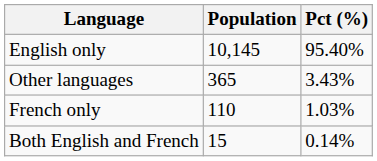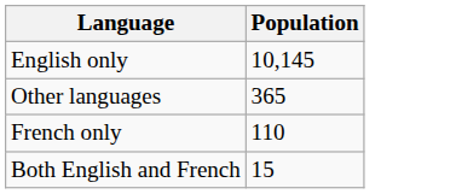- column: Pct (%) | 95.40% | 3.43% | 1.03% | 0.14%
